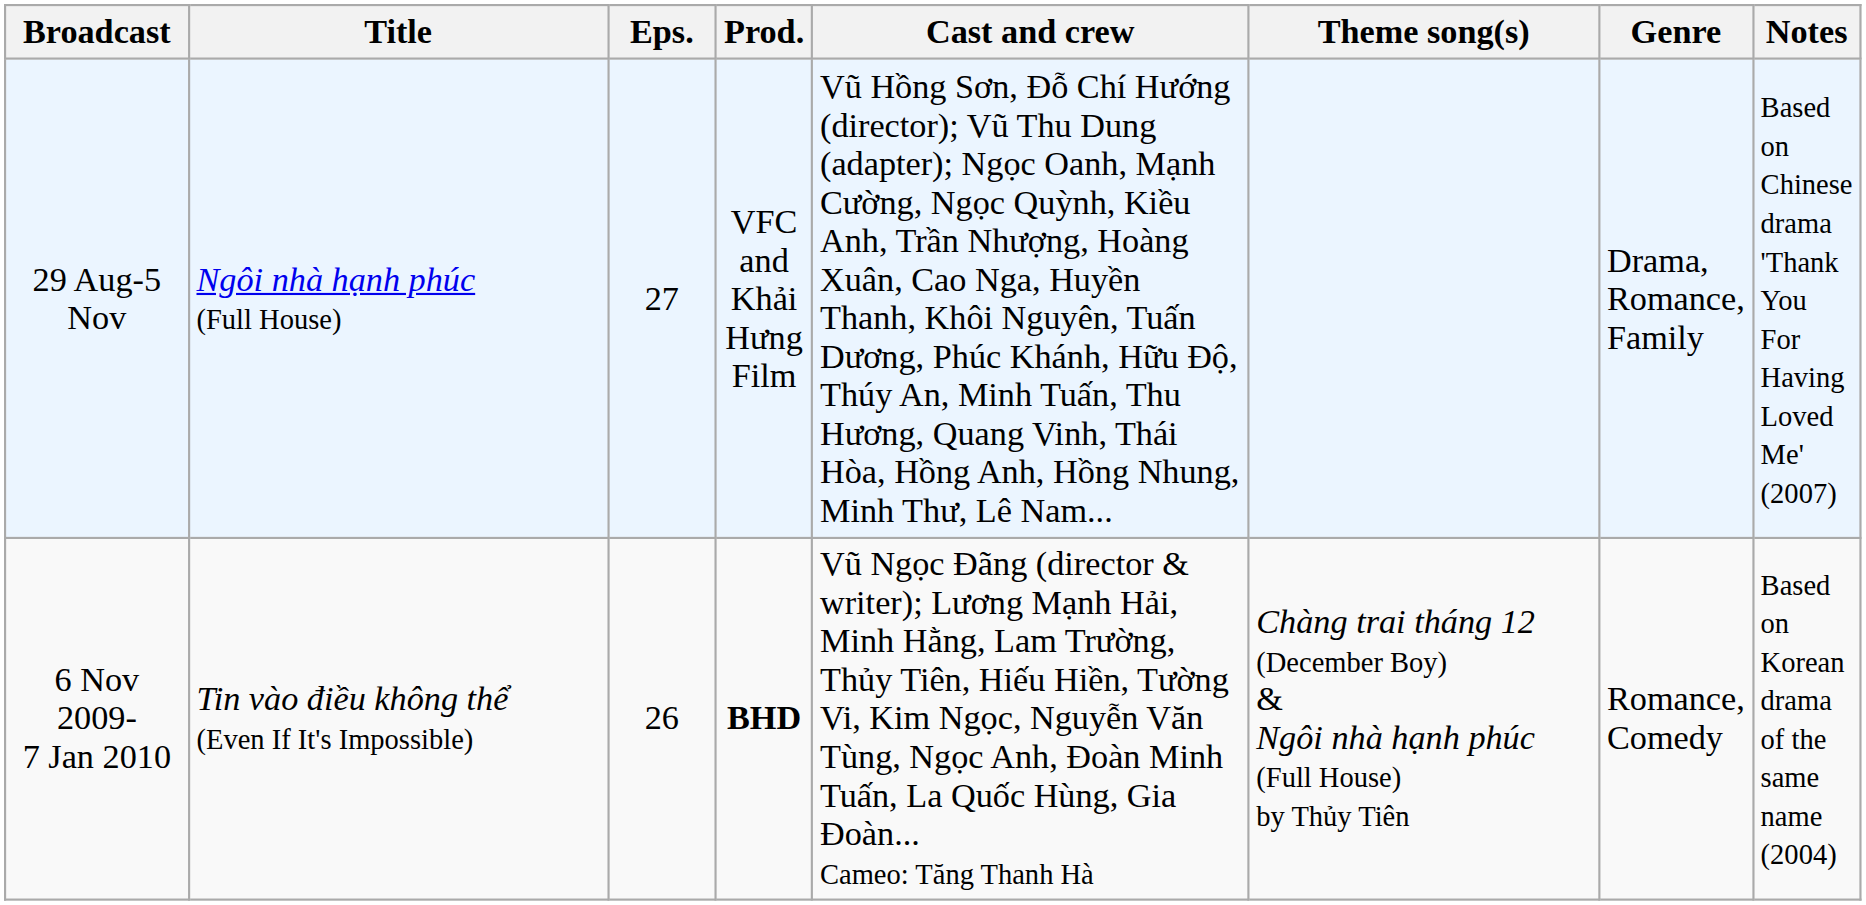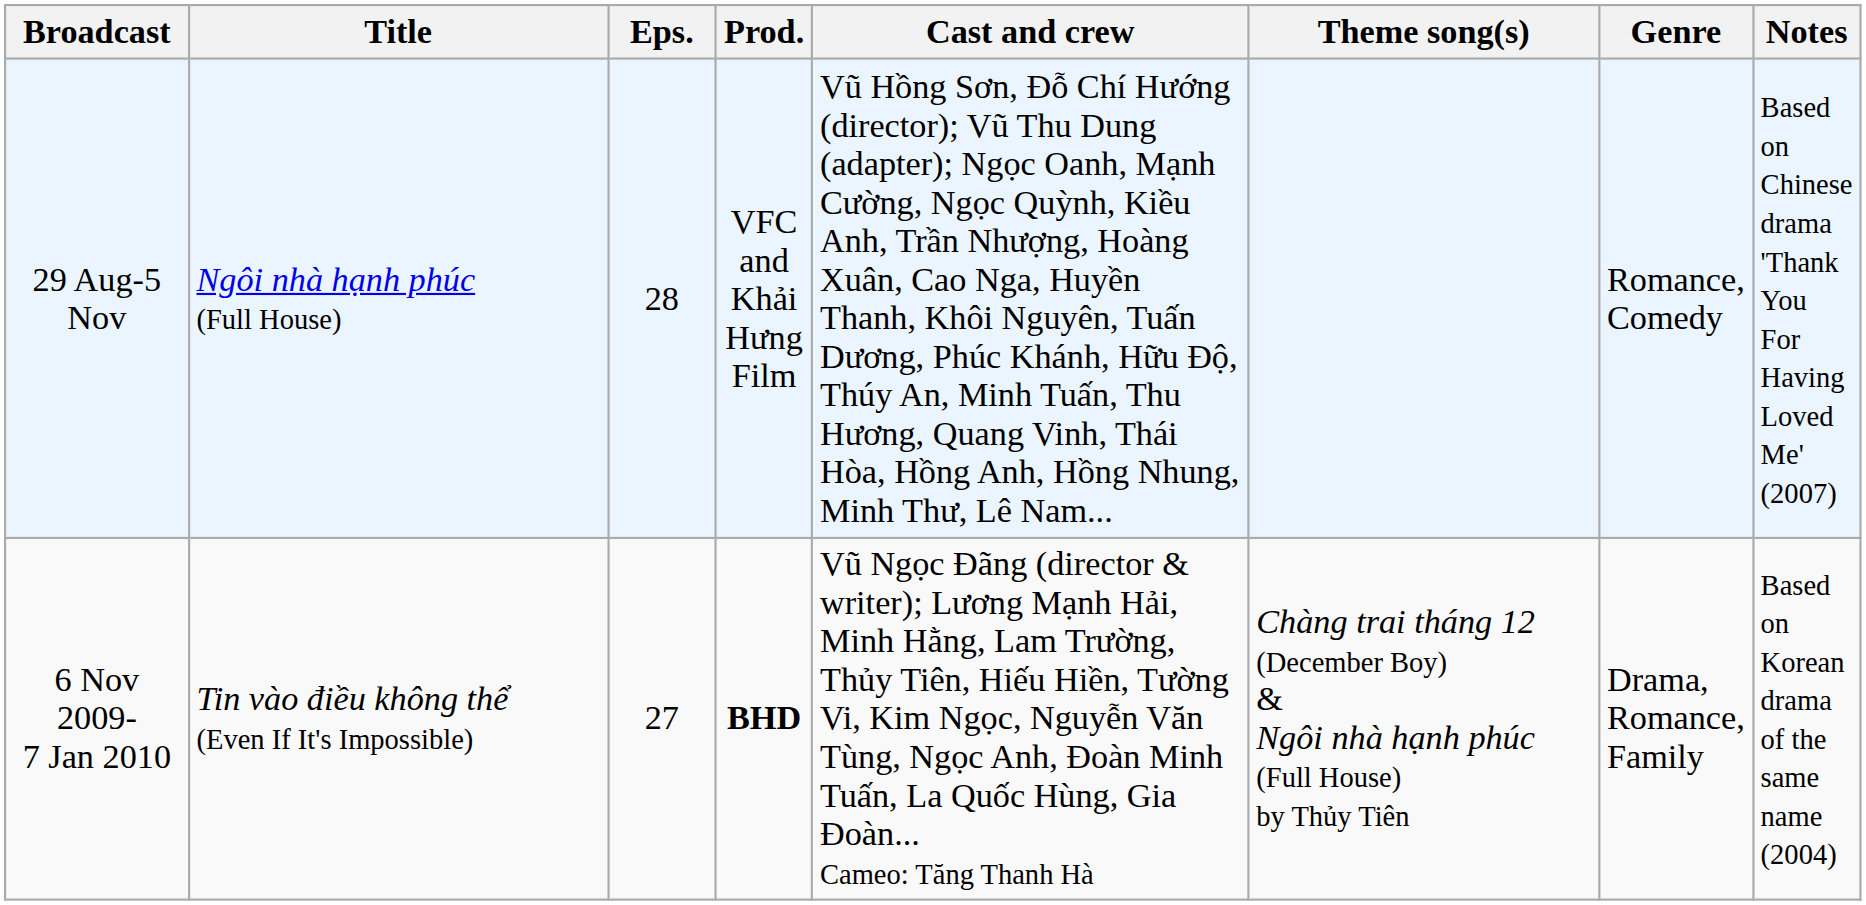29 Aug-5 Nov | Eps.: 27 -> 28
29 Aug-5 Nov | Genre: Drama, Romance, Family -> Romance, Comedy
6 Nov 2009- 7 Jan 2010 | Eps.: 26 -> 27
6 Nov 2009- 7 Jan 2010 | Genre: Romance, Comedy -> Drama, Romance, Family
